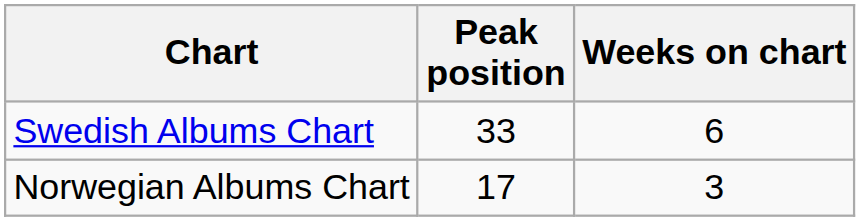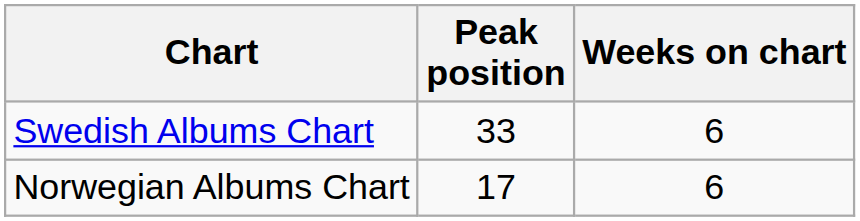Norwegian Albums Chart | Weeks on chart: 3 -> 6
